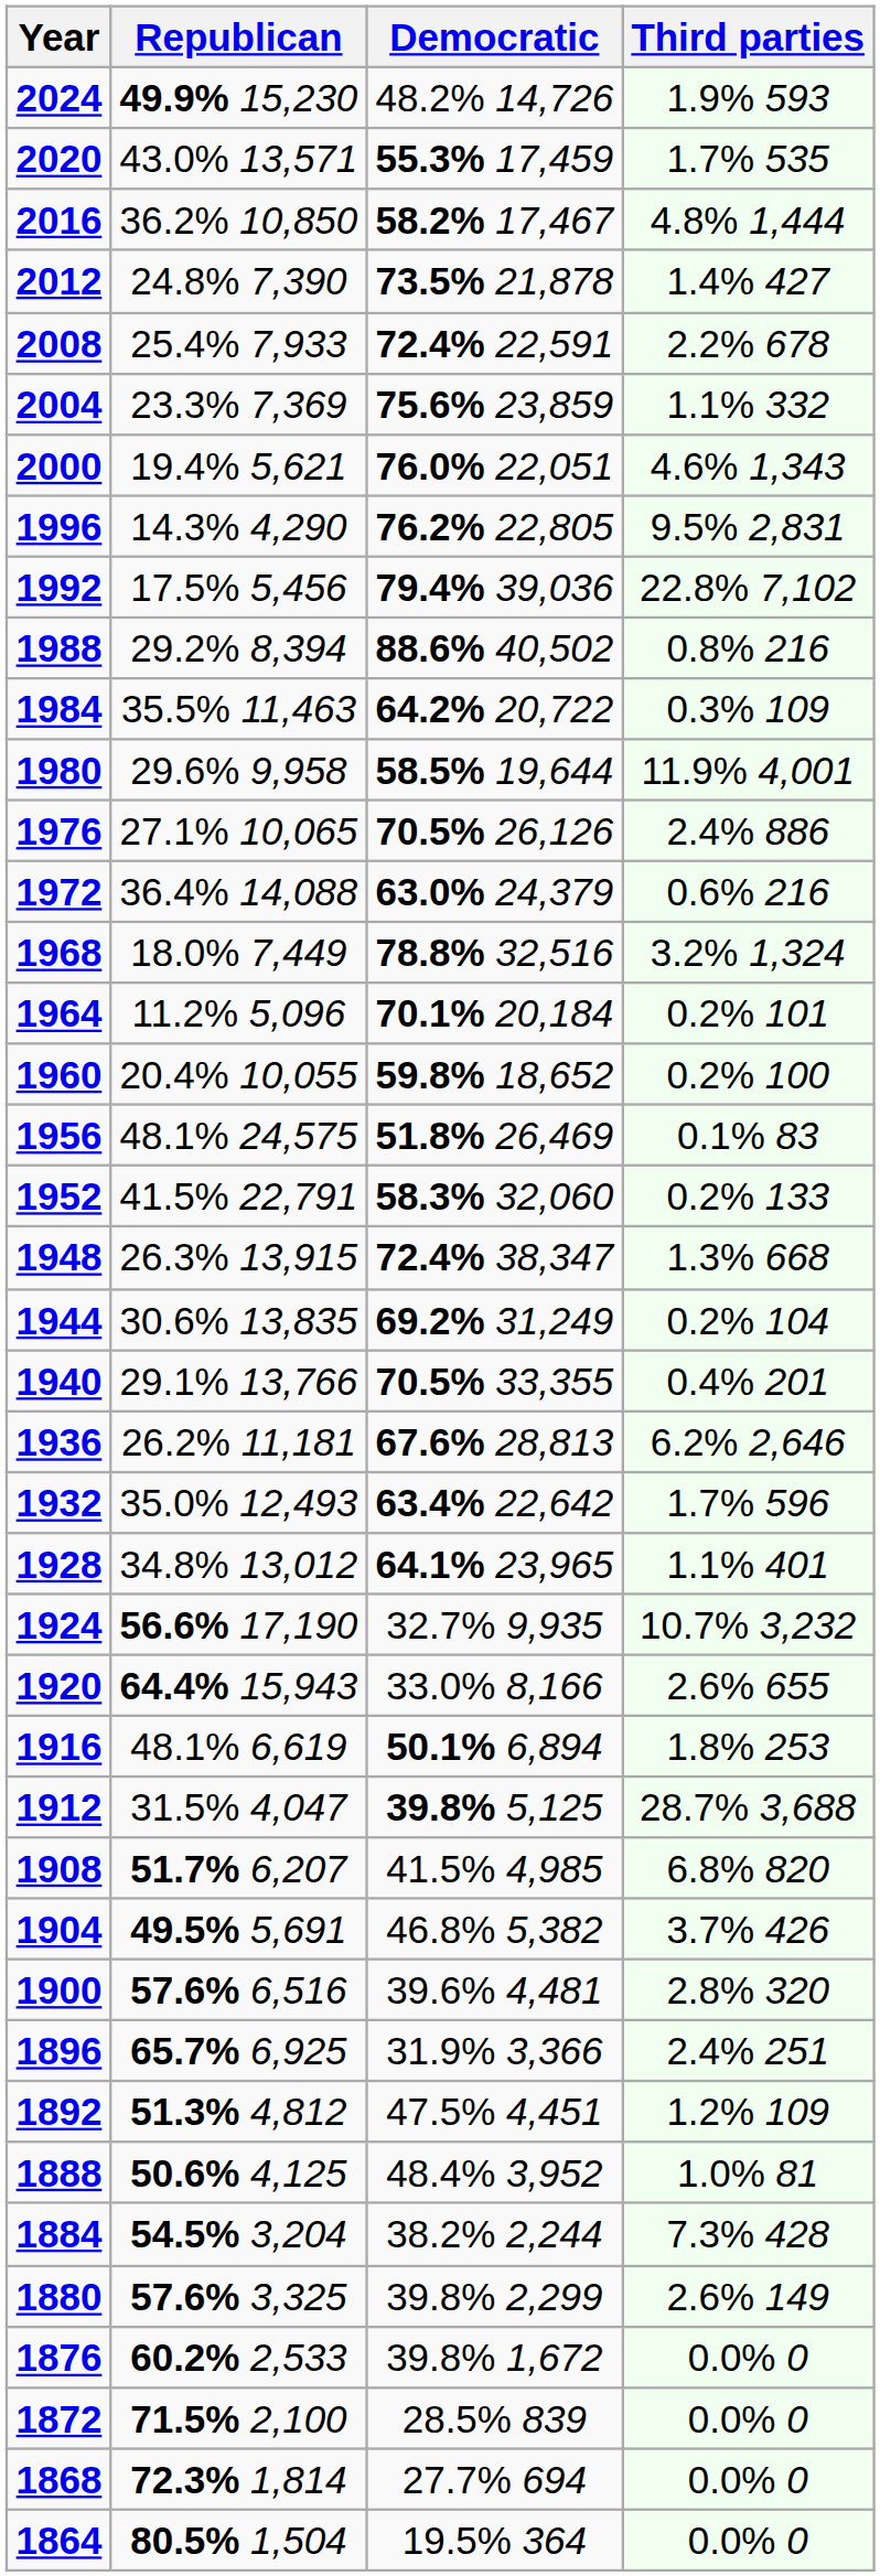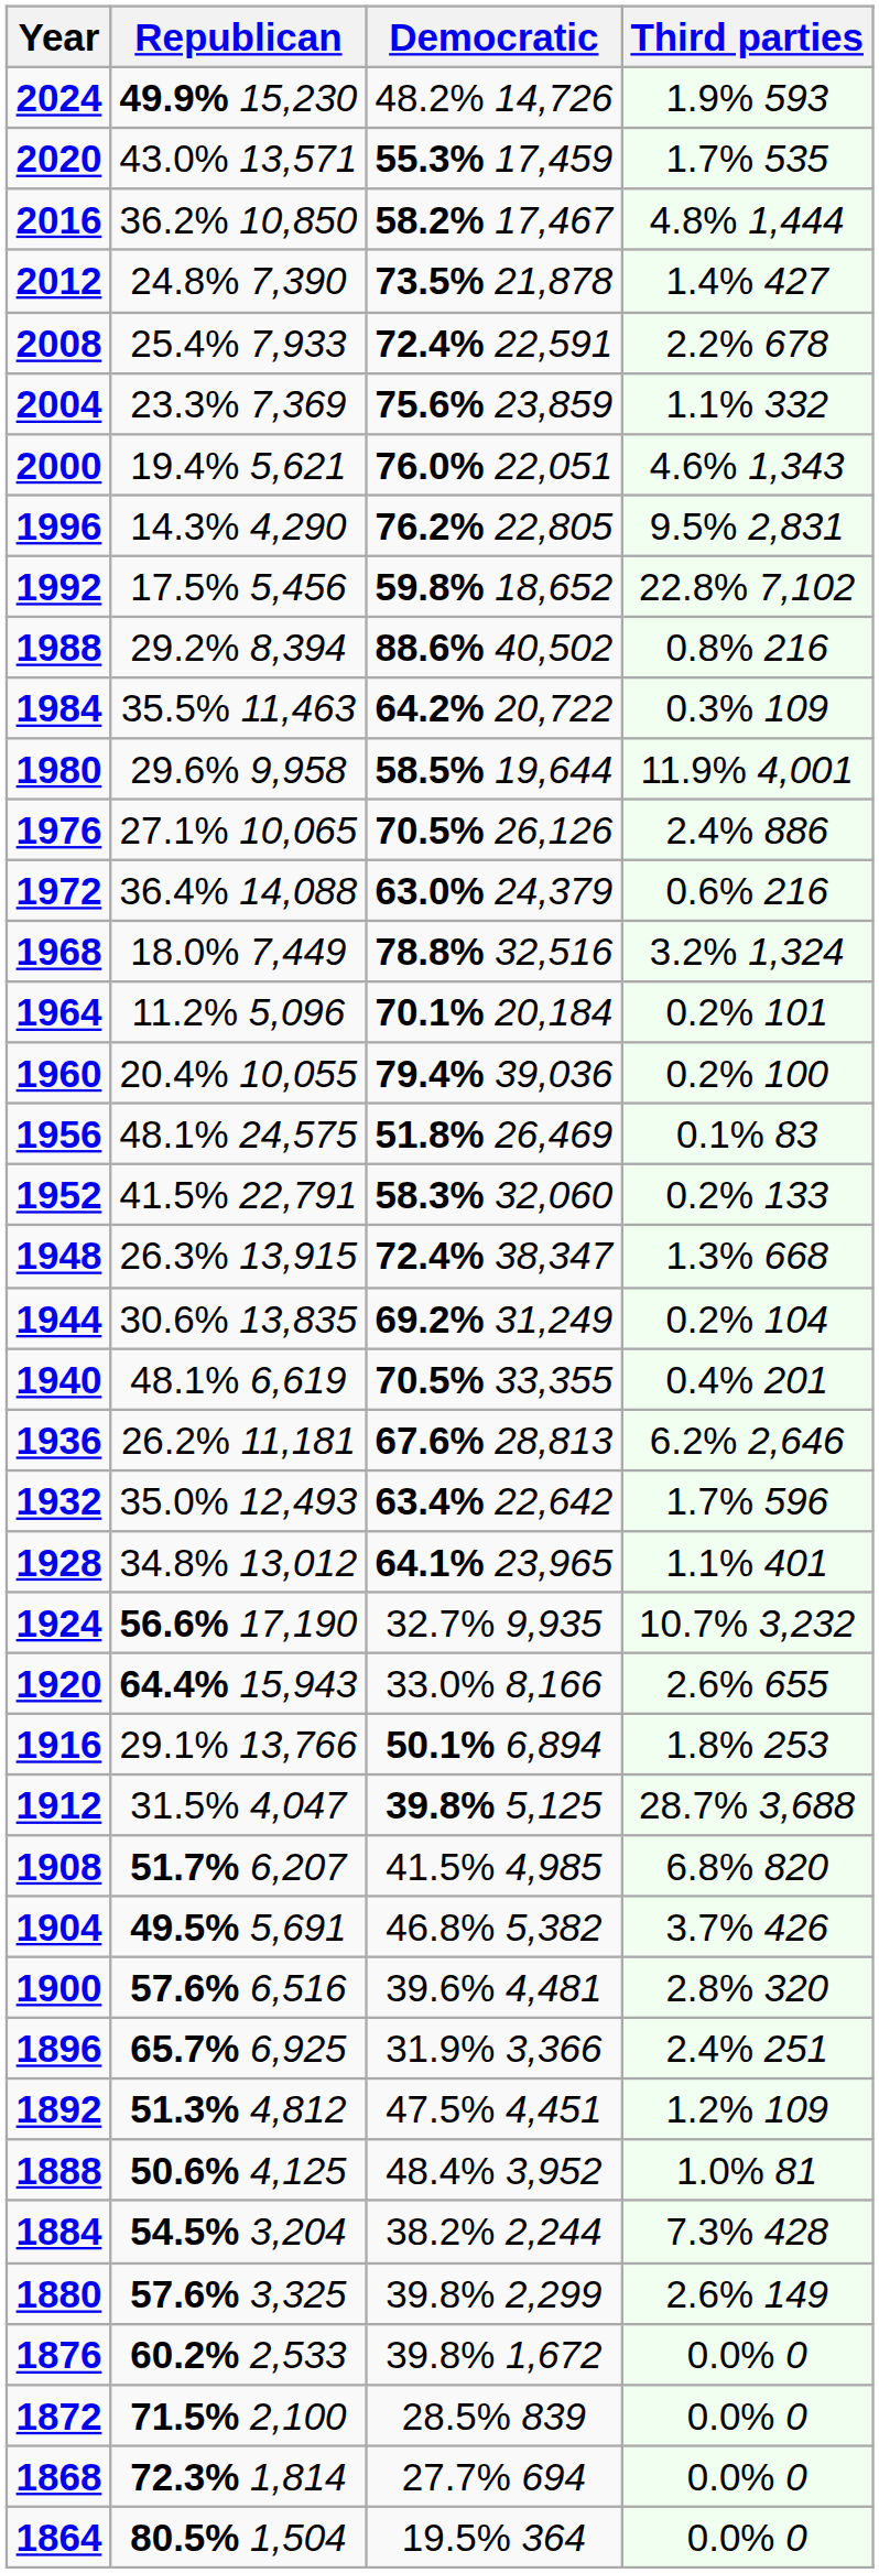1992 | Democratic: 79.4% 39,036 -> 59.8% 18,652
1960 | Democratic: 59.8% 18,652 -> 79.4% 39,036
1940 | Republican: 29.1% 13,766 -> 48.1% 6,619
1916 | Republican: 48.1% 6,619 -> 29.1% 13,766
